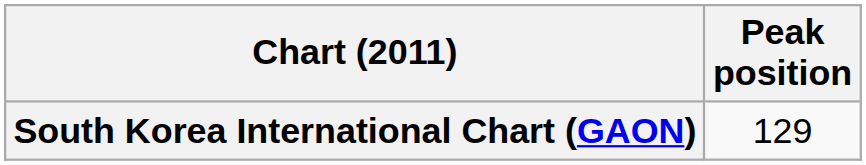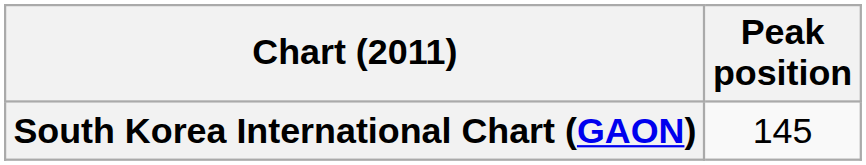South Korea International Chart (GAON) | Peak position: 129 -> 145
